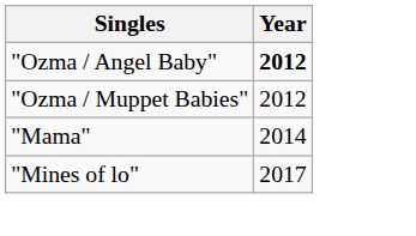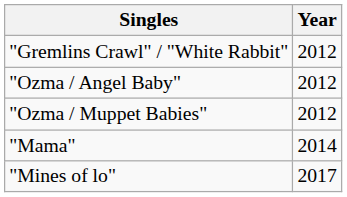+ row: "Gremlins Crawl" / "White Rabbit" | 2012
"Ozma / Angel Baby" | Year: bold -> normal
